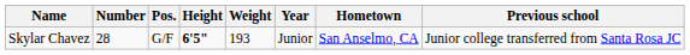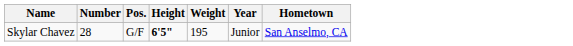- column: Previous school | Junior college transferred from Santa Rosa JC
Skylar Chavez | Weight: 193 -> 195
